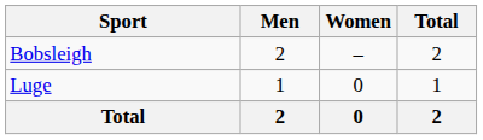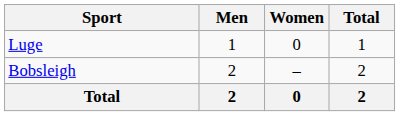rows swapped: Bobsleigh <-> Luge
